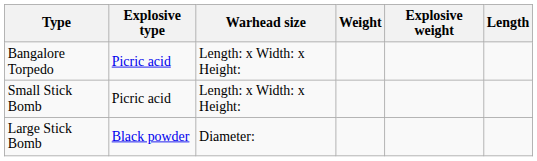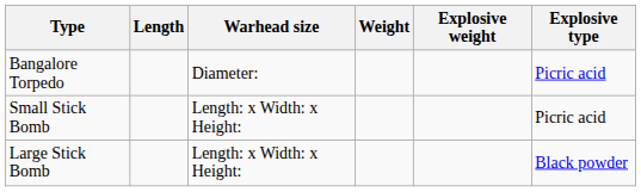columns swapped: Length <-> Explosive type
Bangalore Torpedo | Warhead size: Length: x Width: x Height: -> Diameter:
Large Stick Bomb | Warhead size: Diameter: -> Length: x Width: x Height:
